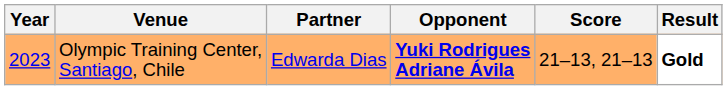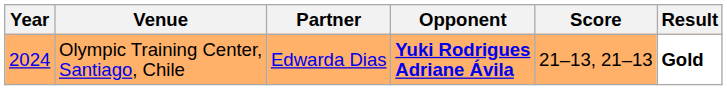Olympic Training Center, Santiago, Chile | Year: 2023 -> 2024
